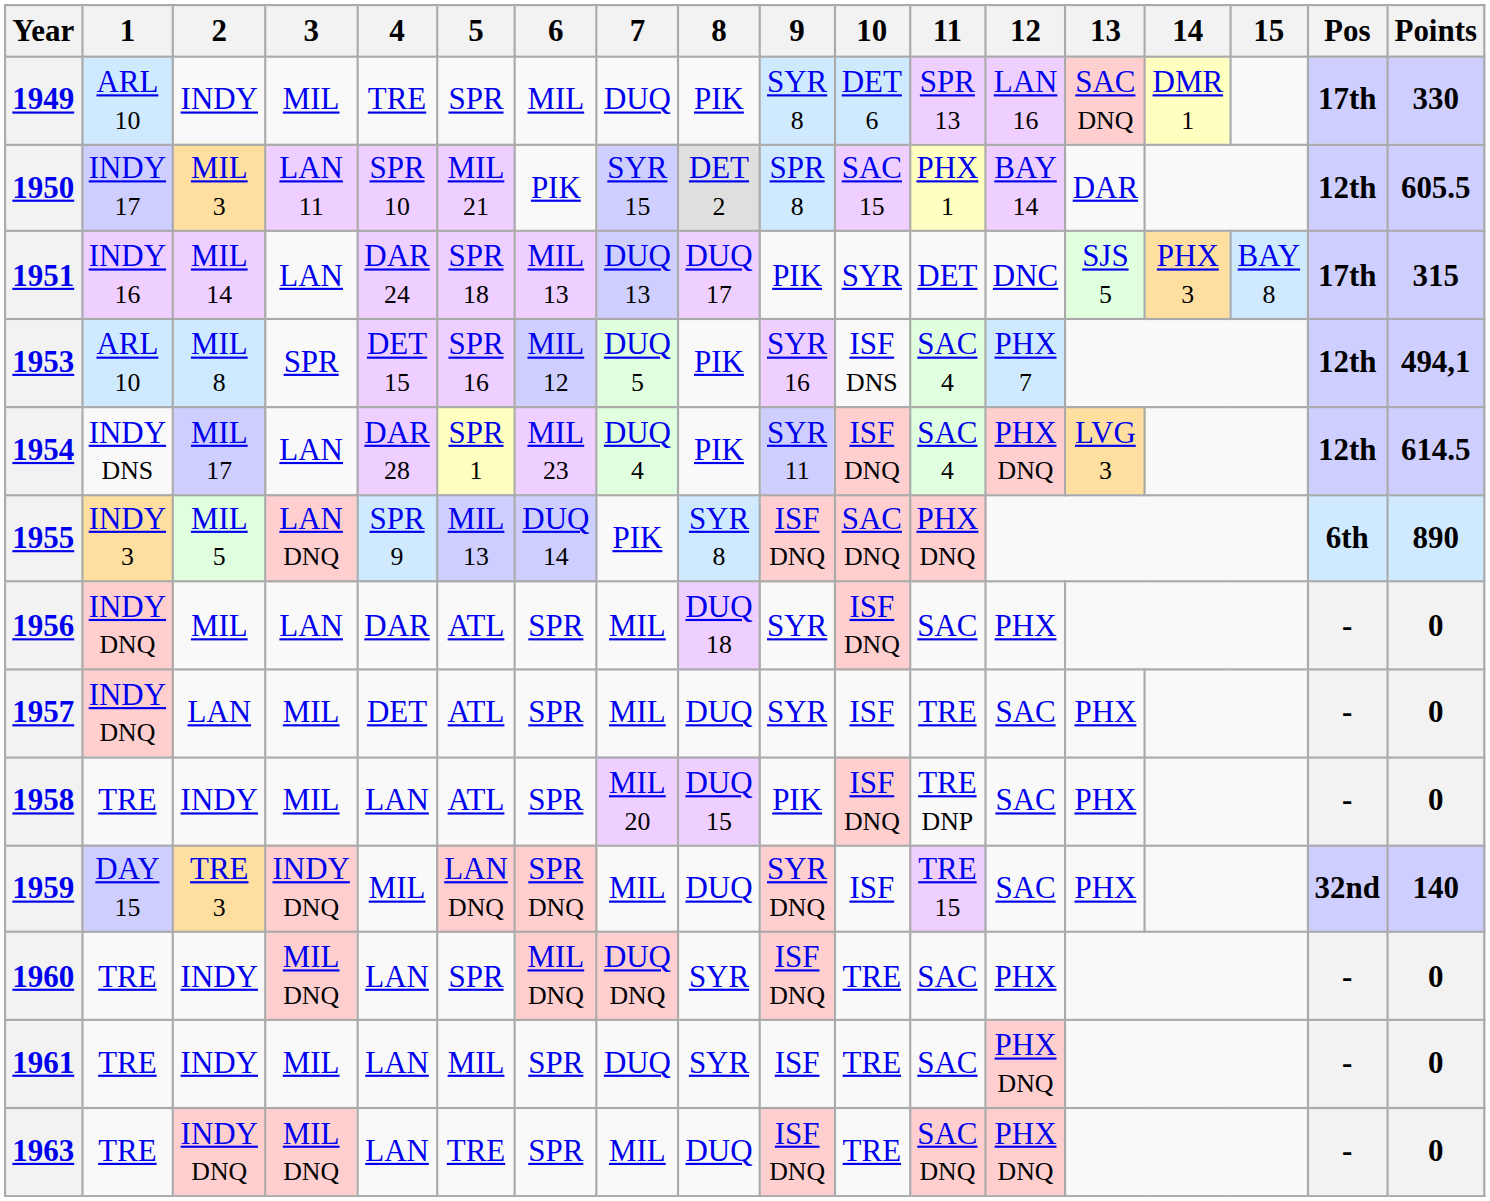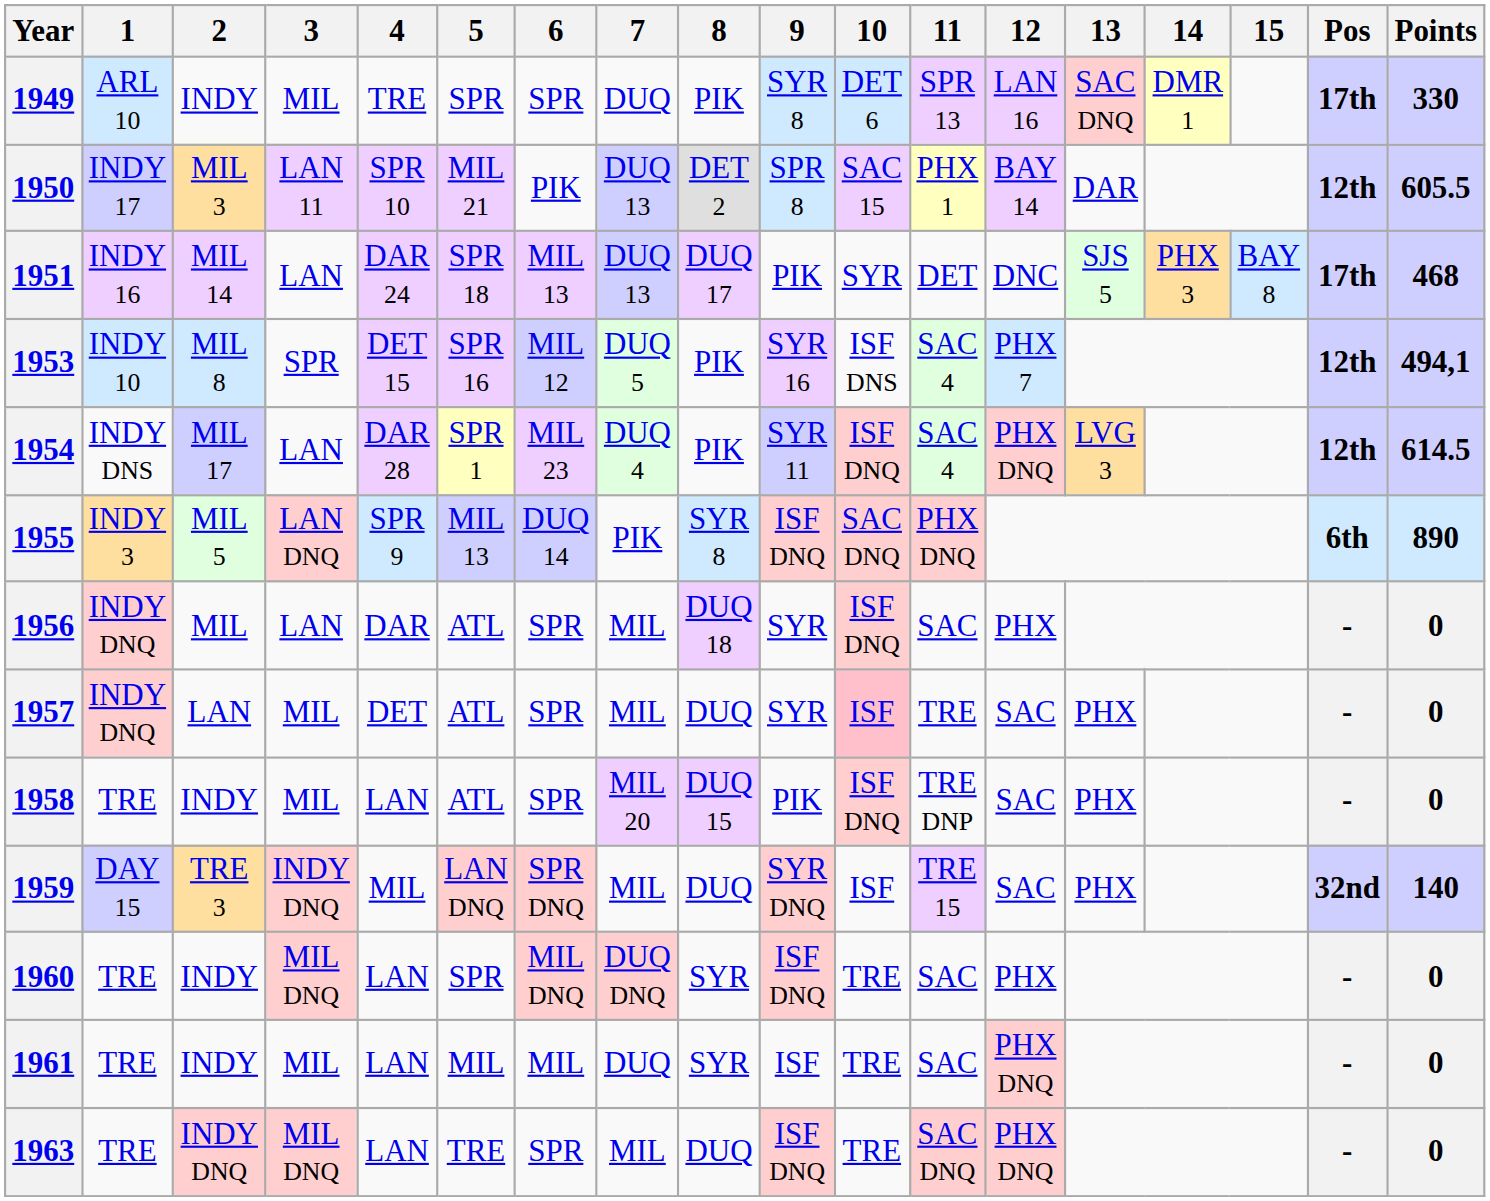1949 | 6: MIL -> SPR
1950 | 7: SYR 15 -> DUQ 13
1951 | Points: 315 -> 468
1953 | 1: ARL 10 -> INDY 10
1957 | 10: no background -> pink background
1961 | 6: SPR -> MIL
